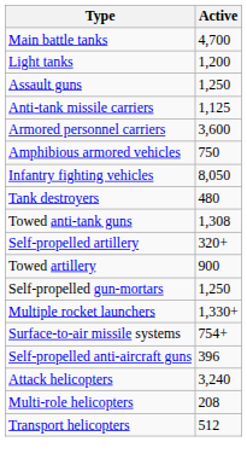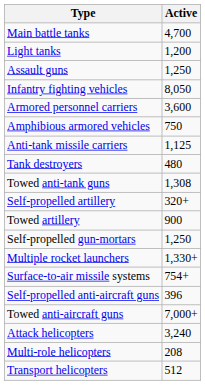rows swapped: Infantry fighting vehicles <-> Anti-tank missile carriers
+ row: Towed anti-aircraft guns | 7,000+
